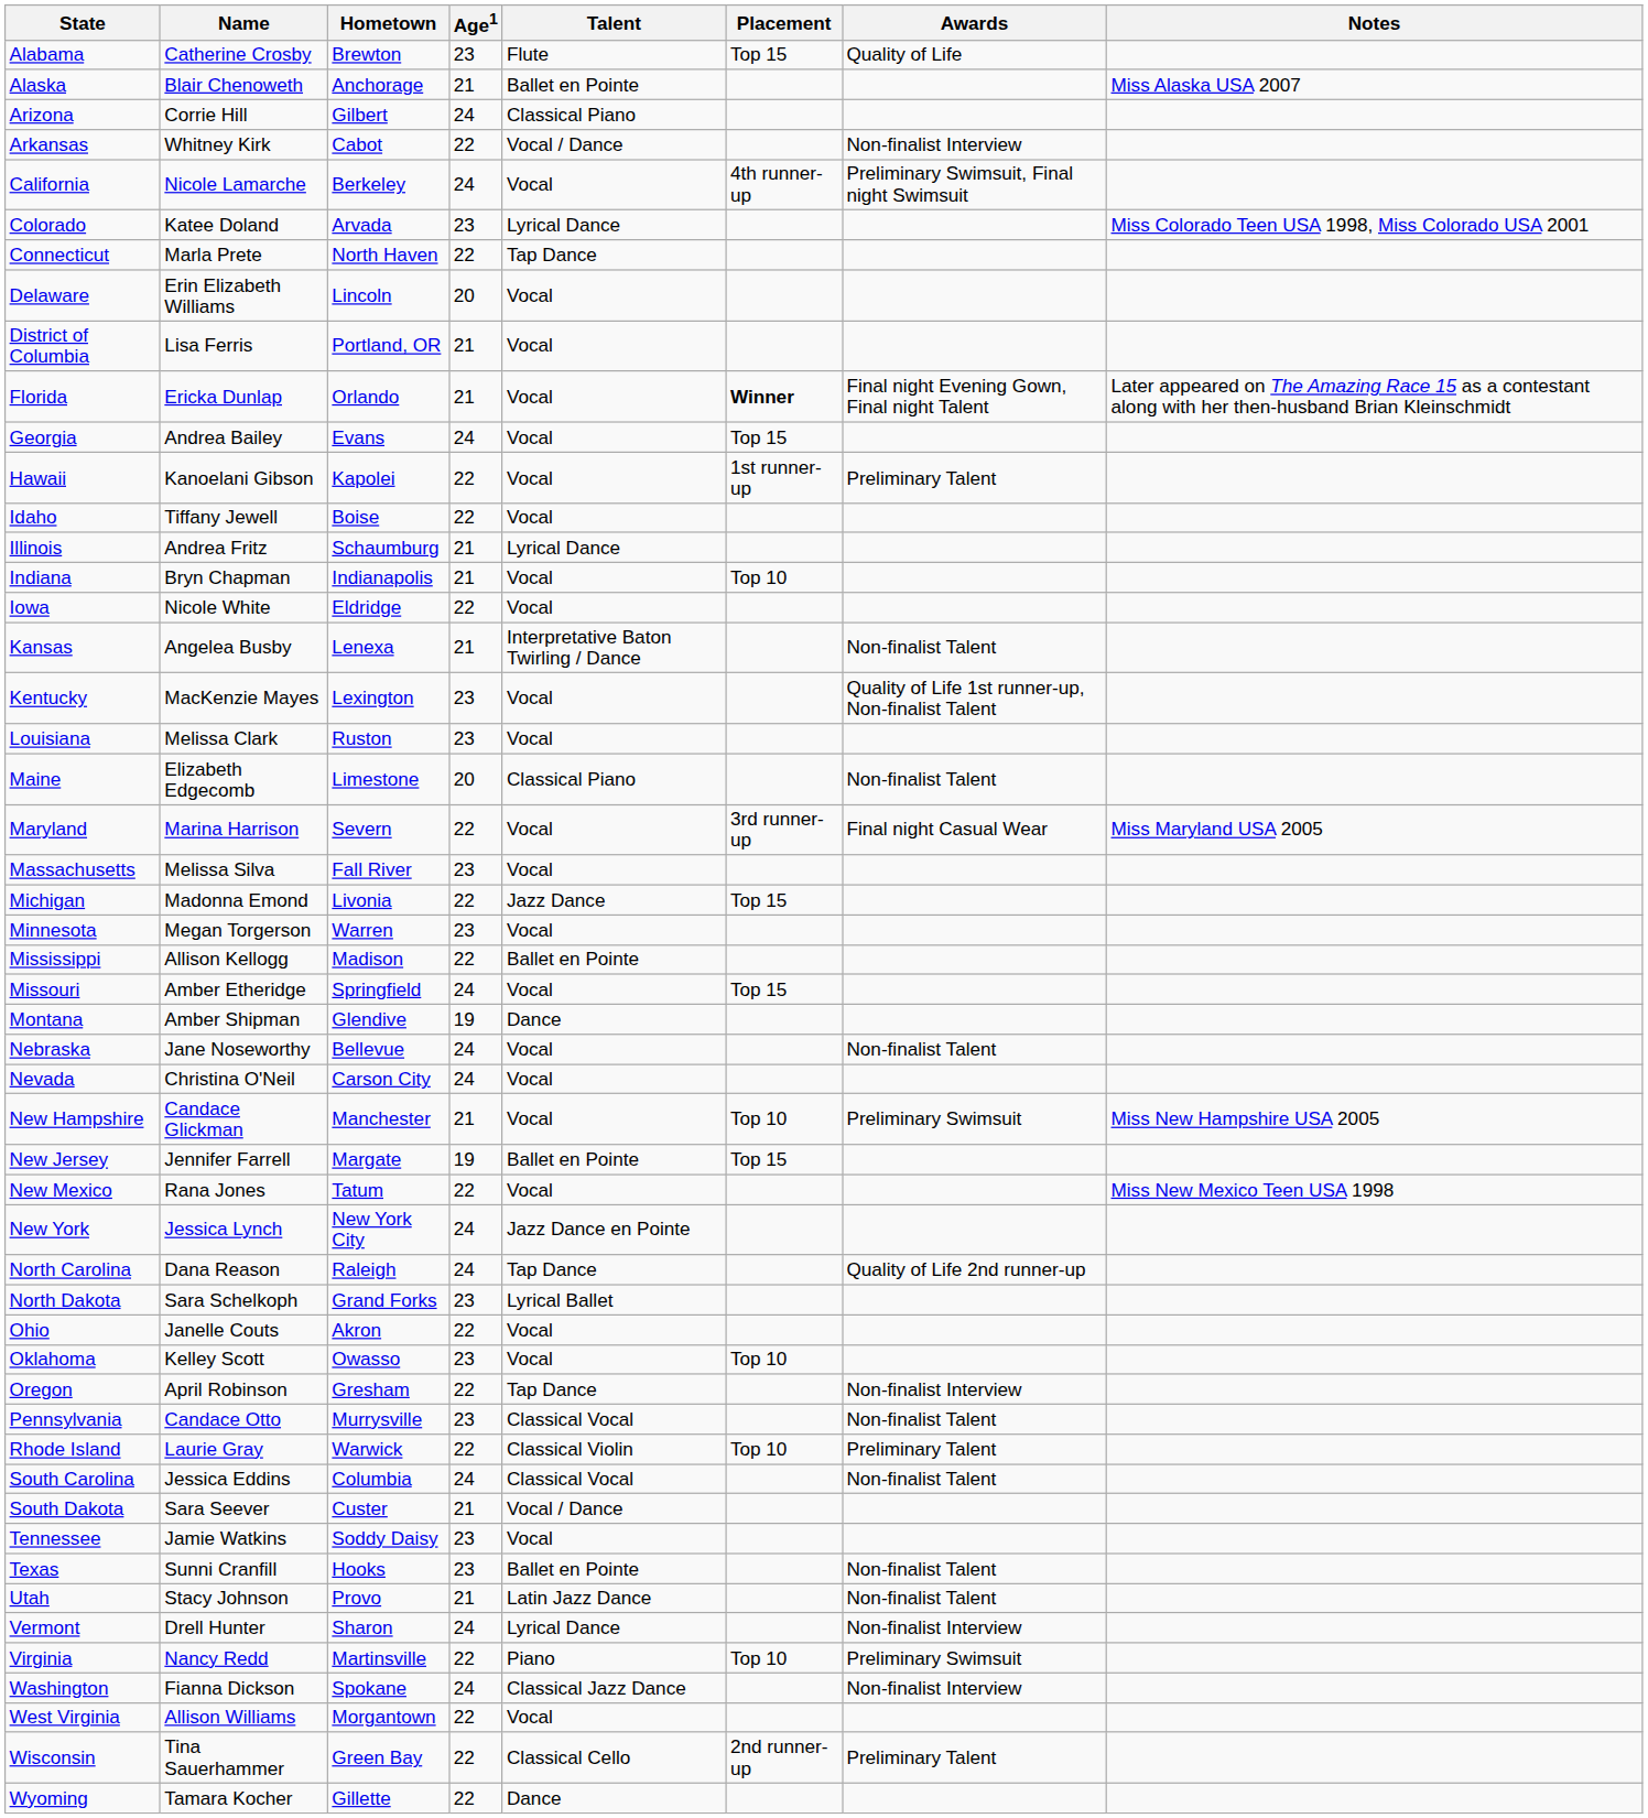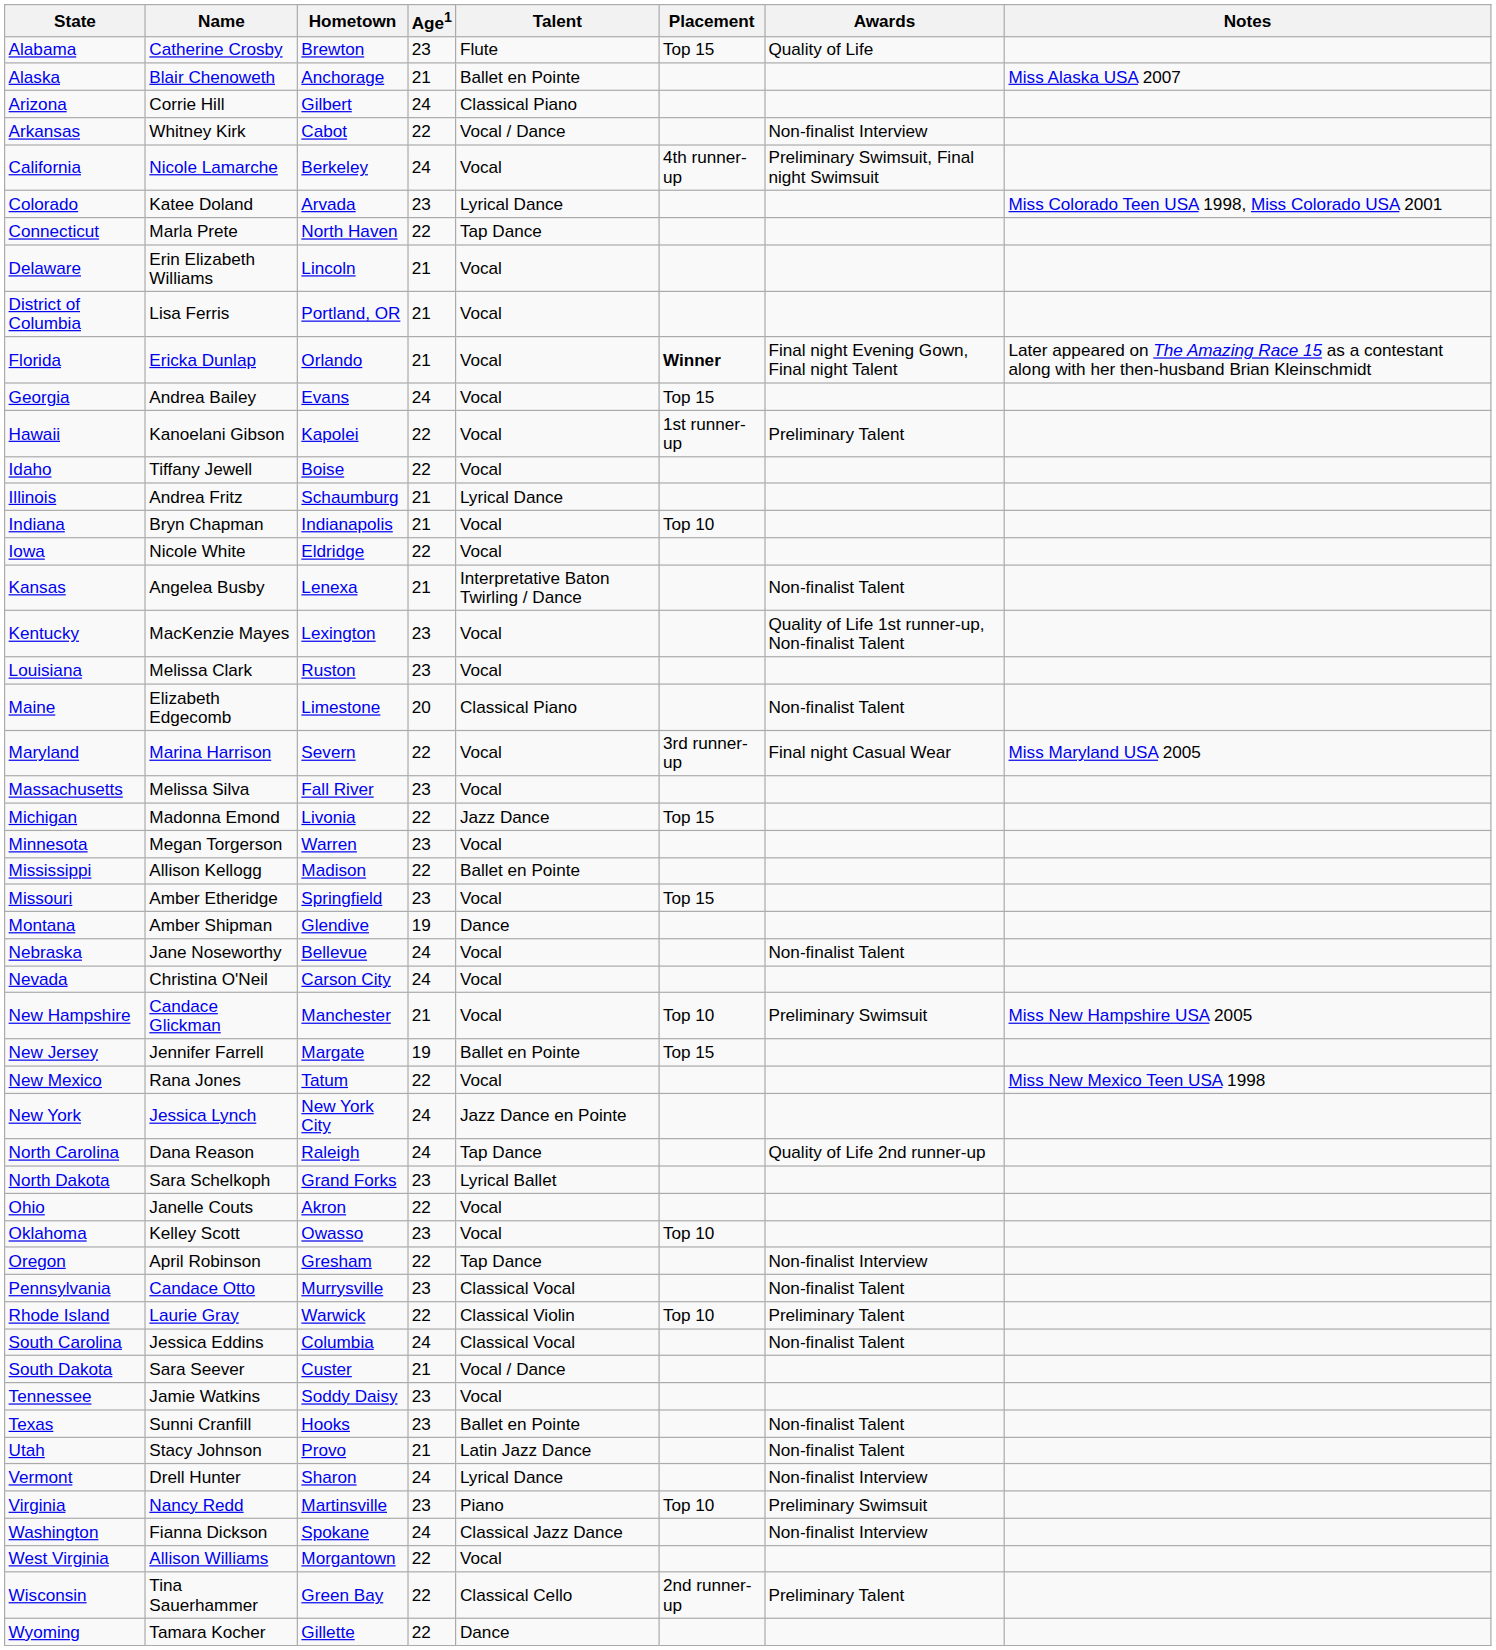Delaware | Age1: 20 -> 21
Missouri | Age1: 24 -> 23
Virginia | Age1: 22 -> 23
